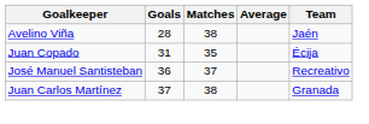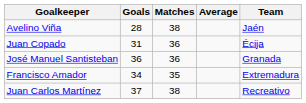Juan Copado | Matches: 35 -> 36
José Manuel Santisteban | Matches: 37 -> 36
José Manuel Santisteban | Team: Recreativo -> Granada
+ row: Francisco Amador | 34 | 35 | Extremadura
Juan Carlos Martínez | Team: Granada -> Recreativo
